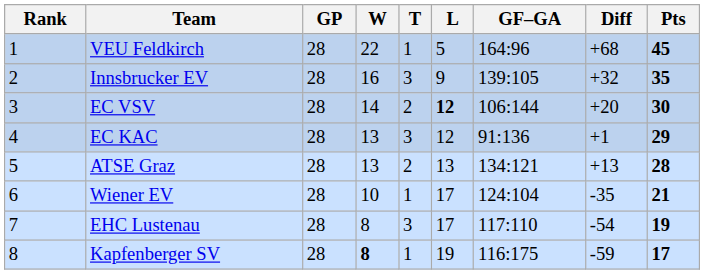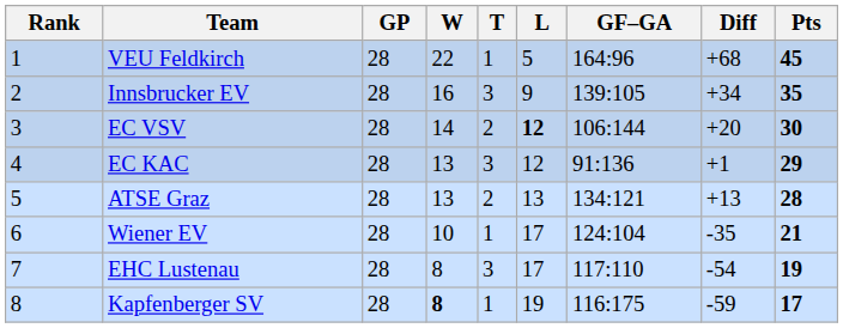Innsbrucker EV | Diff: +32 -> +34
